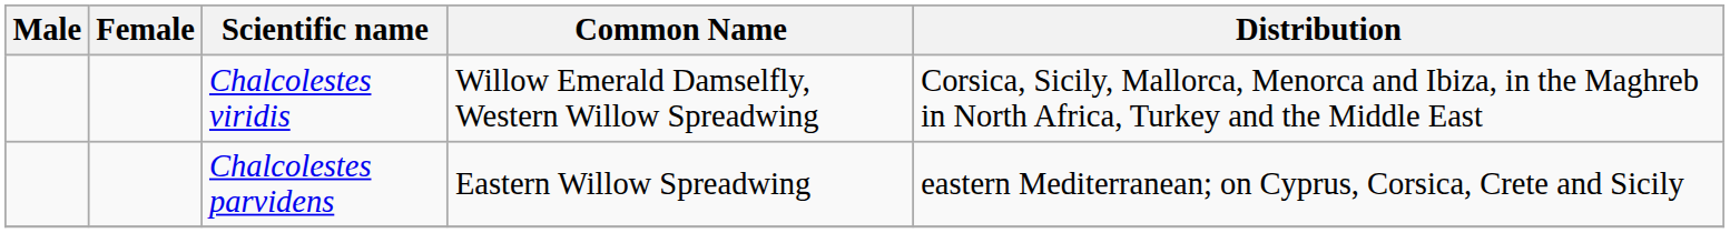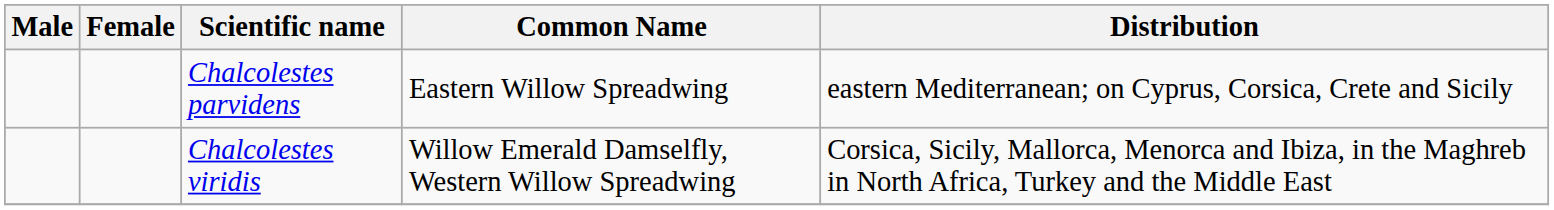rows swapped: Chalcolestes parvidens <-> Chalcolestes viridis
